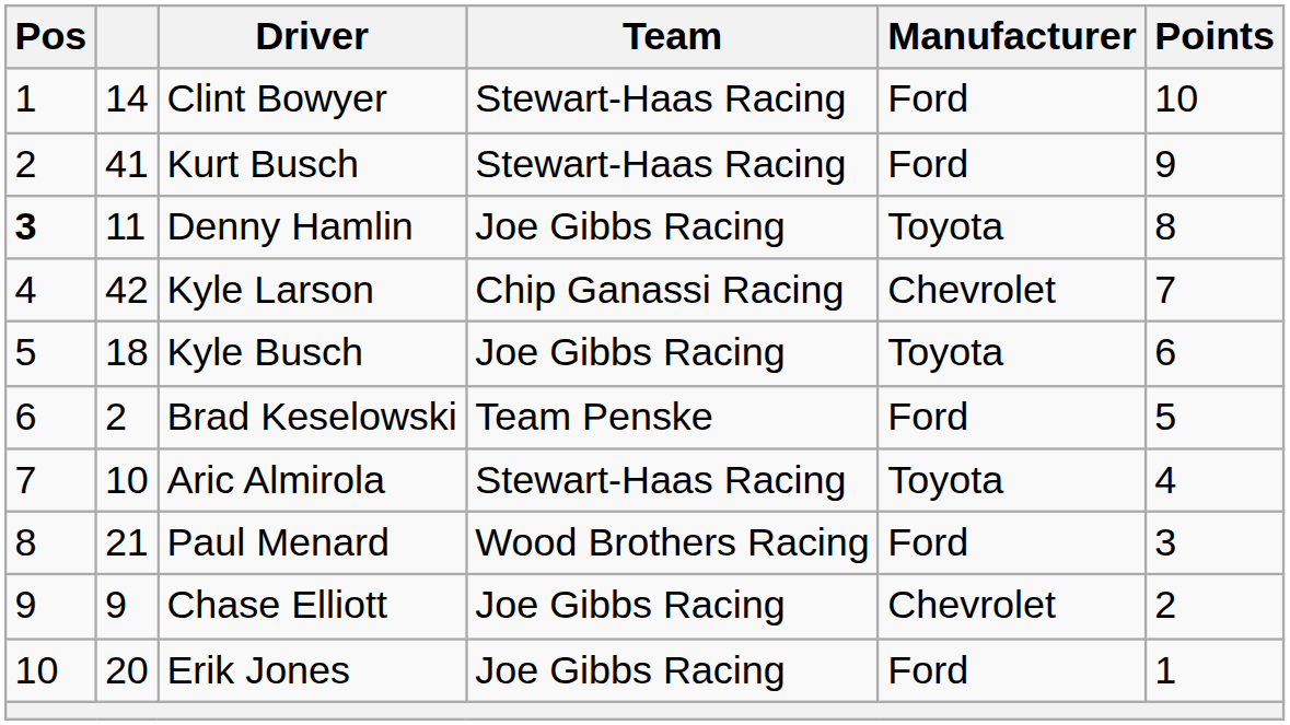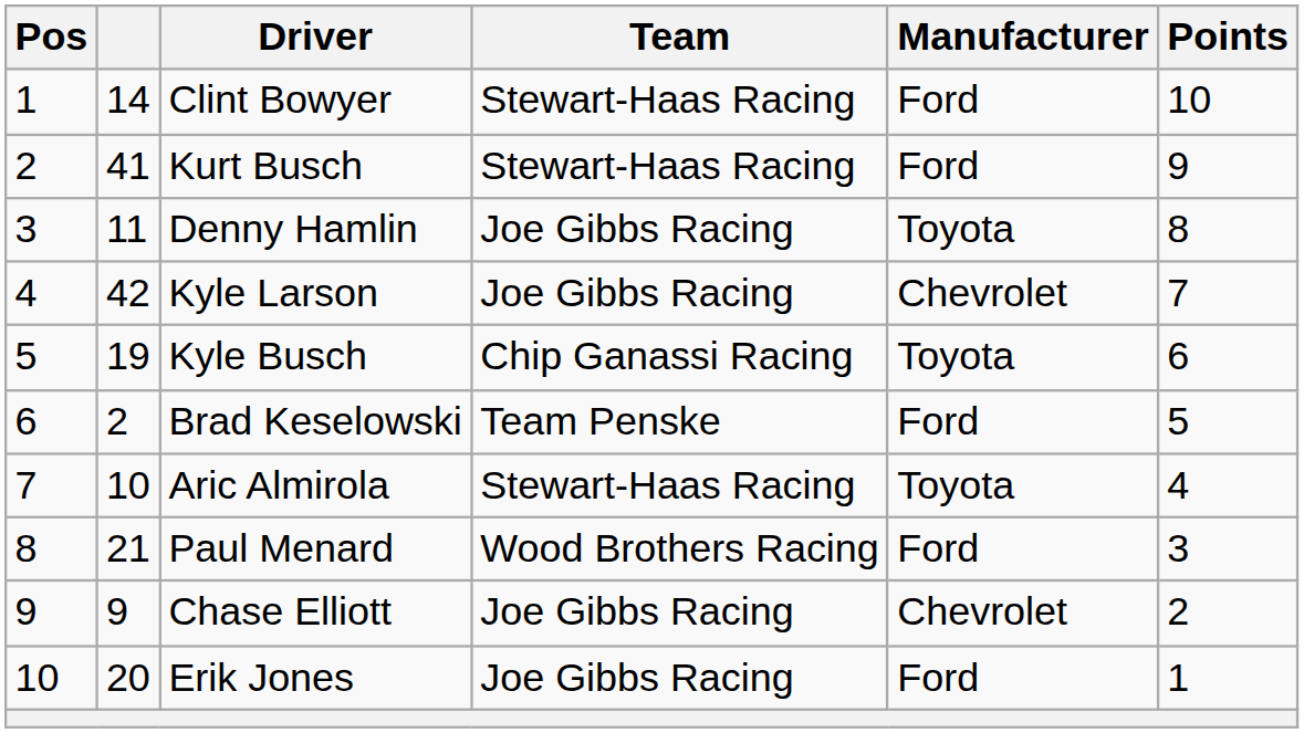Denny Hamlin | Pos: bold -> normal
Kyle Larson | Team: Chip Ganassi Racing -> Joe Gibbs Racing
Kyle Busch | column 2: 18 -> 19
Kyle Busch | Team: Joe Gibbs Racing -> Chip Ganassi Racing
